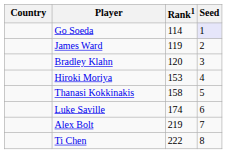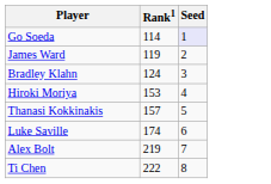- column: Country
Bradley Klahn | Rank1: 120 -> 124
Thanasi Kokkinakis | Rank1: 158 -> 157
